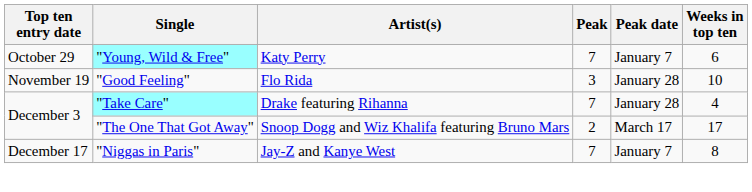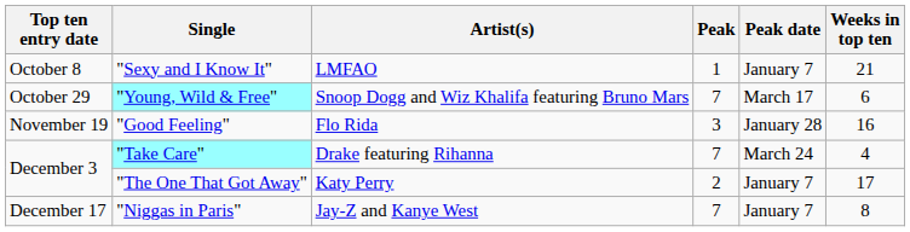+ row: October 8 | "Sexy and I Know It" | LMFAO | 1 | January 7 | 21
"Young, Wild & Free" | Artist(s): Katy Perry -> Snoop Dogg and Wiz Khalifa featuring Bruno Mars
"Young, Wild & Free" | Peak date: January 7 -> March 17
"Good Feeling" | Weeks in top ten: 10 -> 16
"Take Care" | Peak date: January 28 -> March 24
"The One That Got Away" | Artist(s): Snoop Dogg and Wiz Khalifa featuring Bruno Mars -> Katy Perry
"The One That Got Away" | Peak date: March 17 -> January 7
